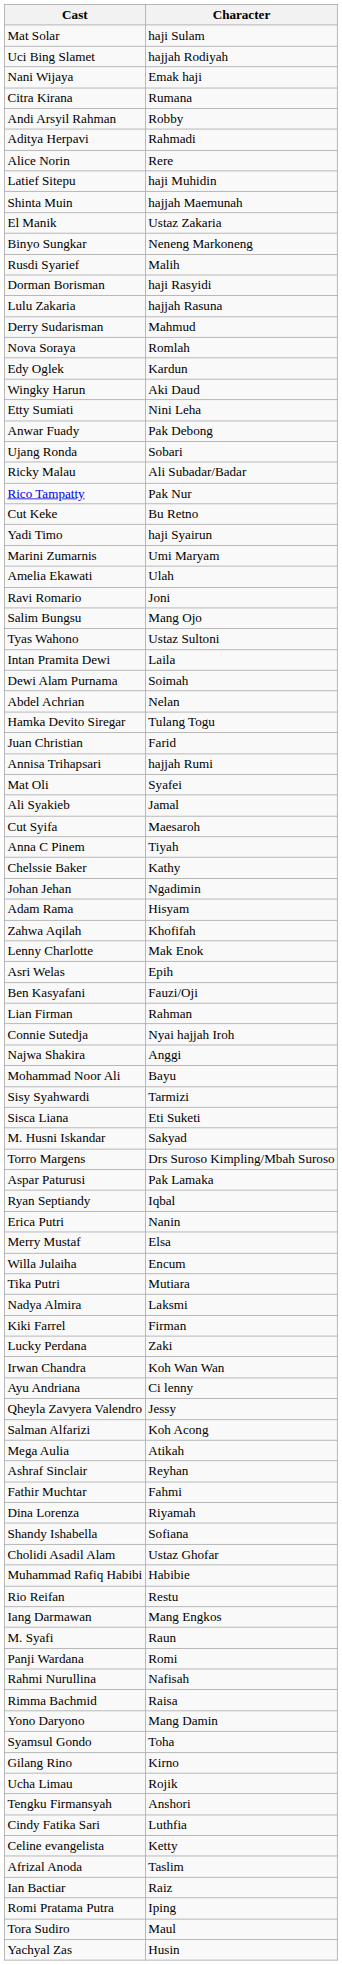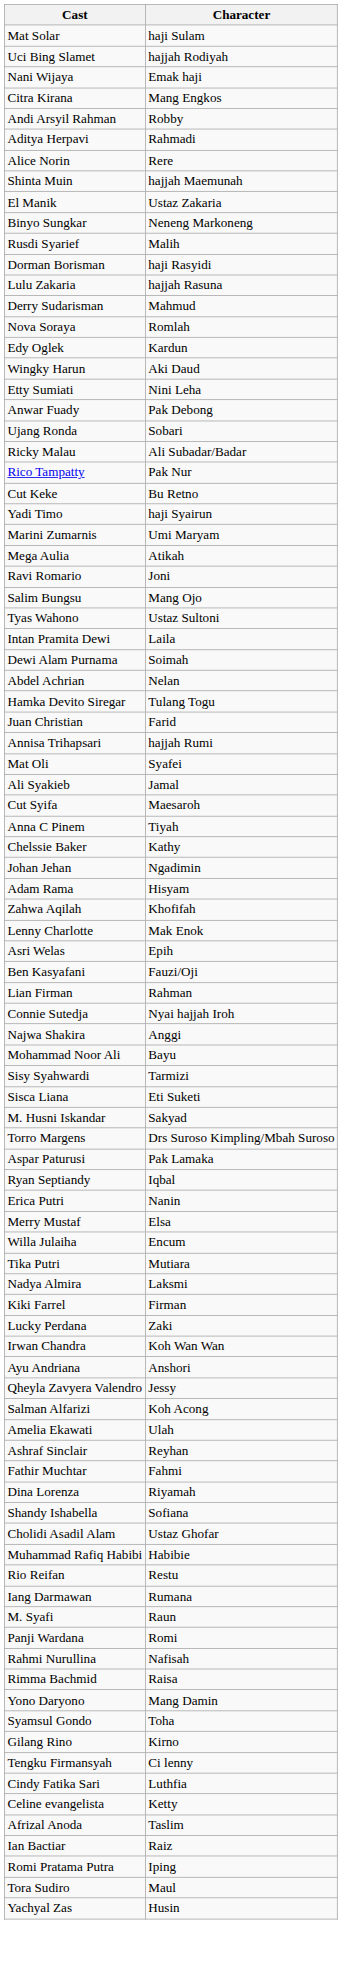Citra Kirana | Character: Rumana -> Mang Engkos
- row: Latief Sitepu | haji Muhidin
rows swapped: Mega Aulia <-> Amelia Ekawati
Ayu Andriana | Character: Ci lenny -> Anshori
Iang Darmawan | Character: Mang Engkos -> Rumana
- row: Ucha Limau | Rojik
Tengku Firmansyah | Character: Anshori -> Ci lenny
